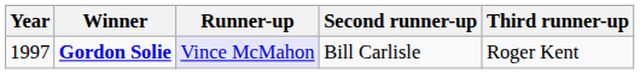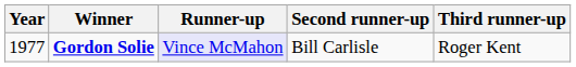Gordon Solie | Year: 1997 -> 1977
